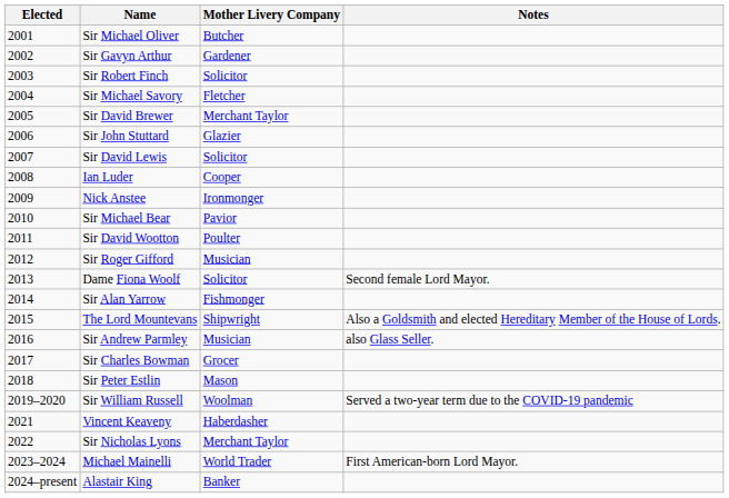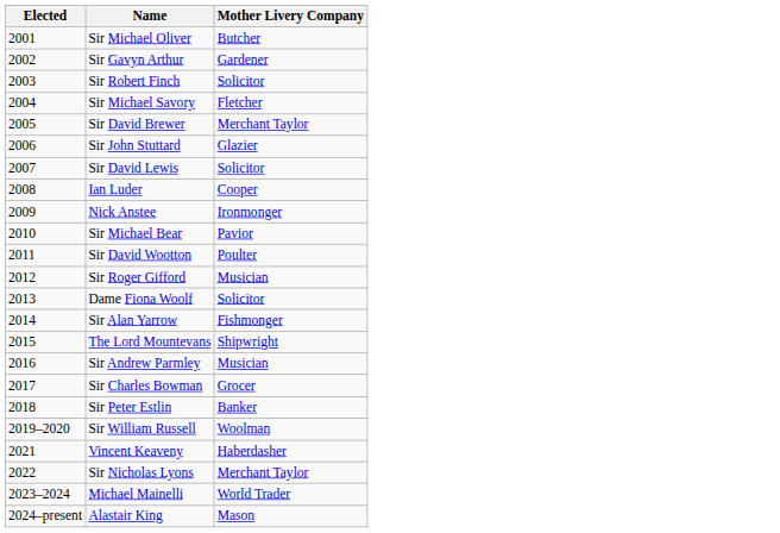- column: Notes | Second female Lord Mayor. | Also a Goldsmith and elected Hereditary Member of the House of Lords. | also Glass Seller. | Served a two-year term due to the COVID-19 pandemic | First American-born Lord Mayor.
Sir Peter Estlin | Mother Livery Company: Mason -> Banker
Alastair King | Mother Livery Company: Banker -> Mason
